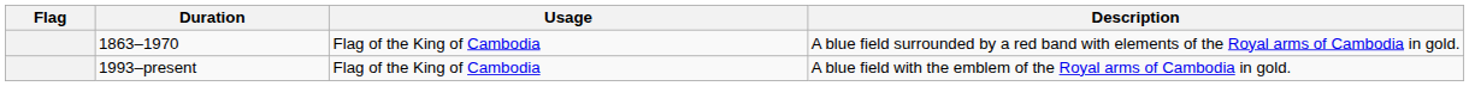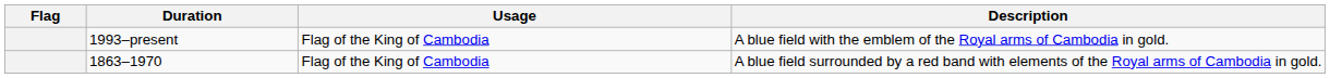rows swapped: 1863–1970 <-> 1993–present
